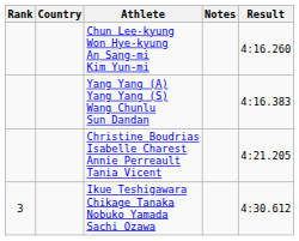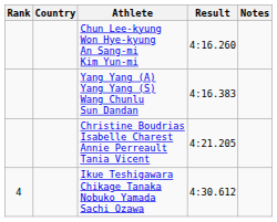columns swapped: Result <-> Notes
Ikue Teshigawara Chikage Tanaka Nobuko Yamada Sachi Ozawa | Rank: 3 -> 4
